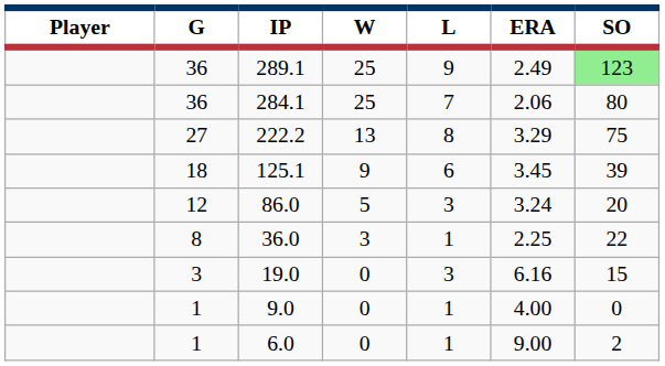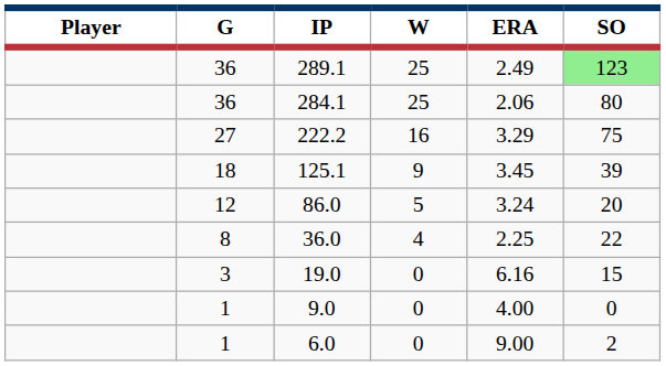- column: L | 9 | 7 | 8 | 6 | 3 | 1 | 3 | 1 | 1
222.2 | W: 13 -> 16
36.0 | W: 3 -> 4
